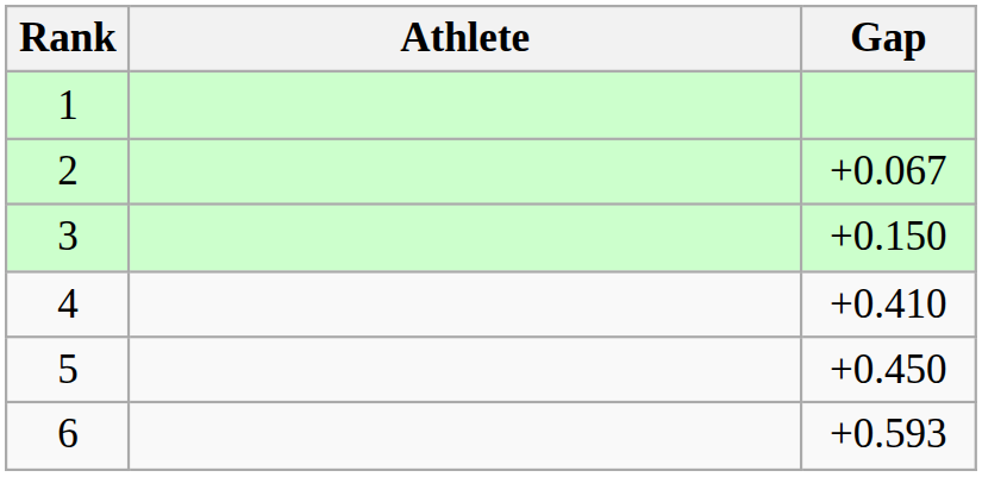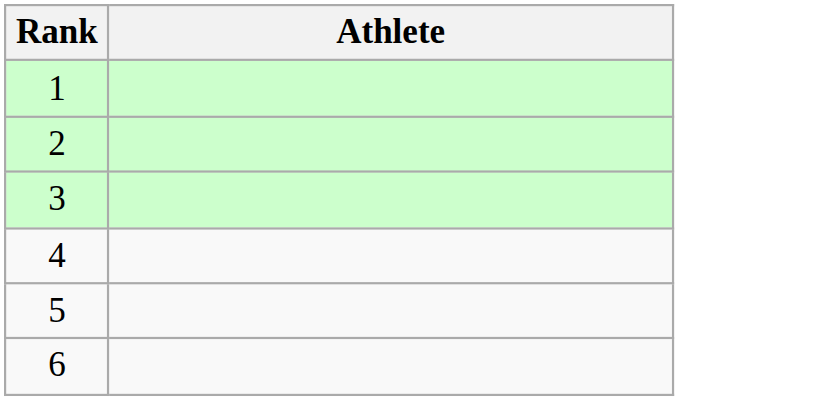- column: Gap | +0.067 | +0.150 | +0.410 | +0.450 | +0.593
